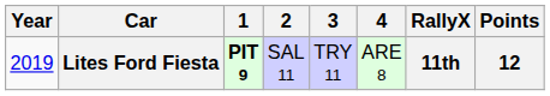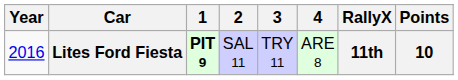Lites Ford Fiesta | Year: 2019 -> 2016
Lites Ford Fiesta | Points: 12 -> 10
